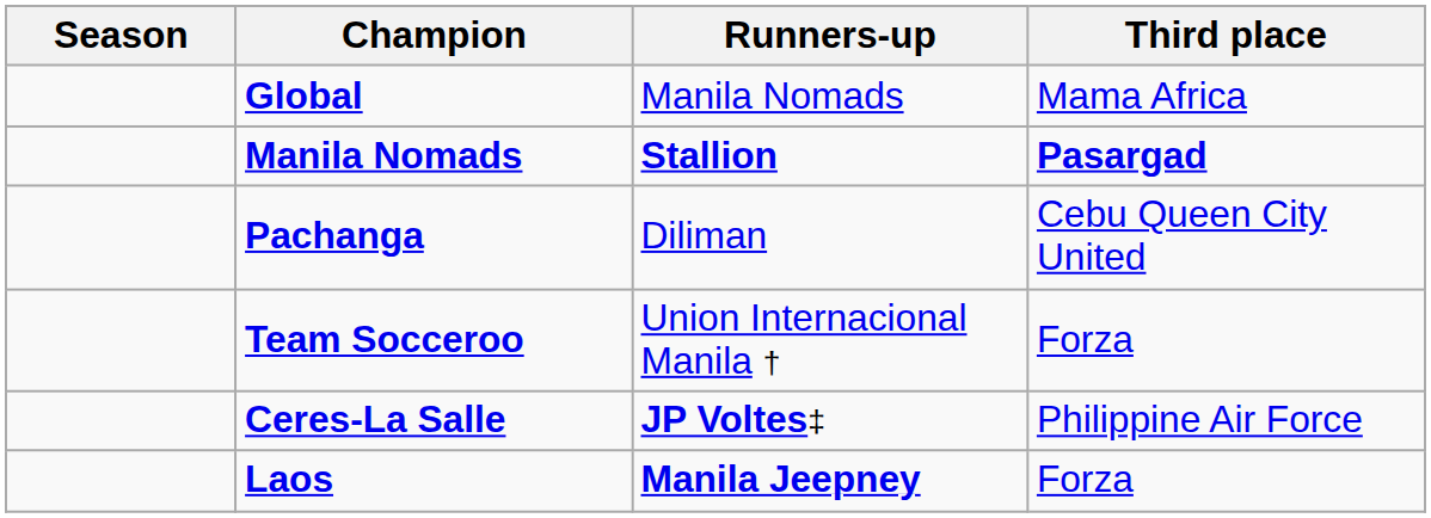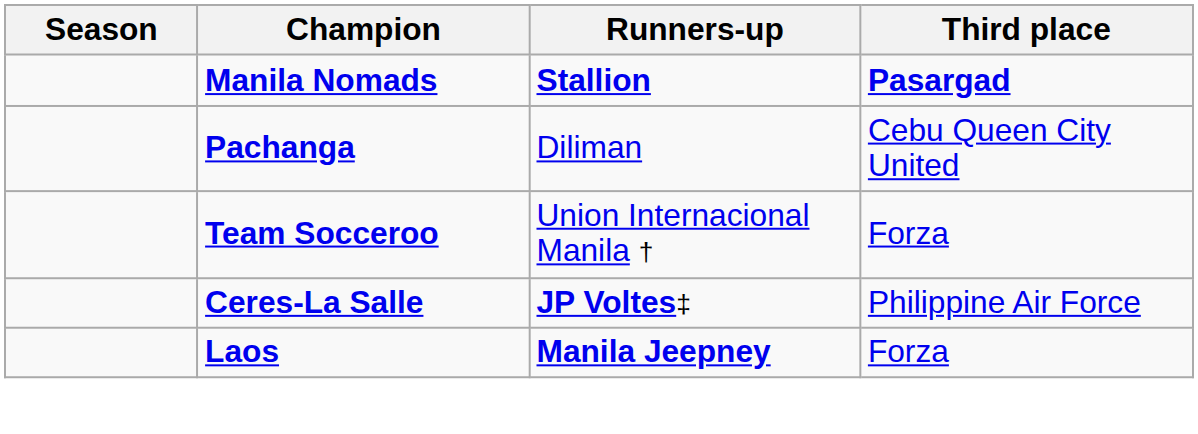- row: Global | Manila Nomads | Mama Africa
